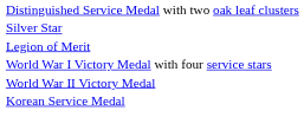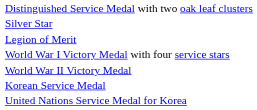+ row: United Nations Service Medal for Korea
